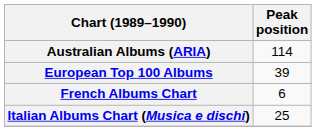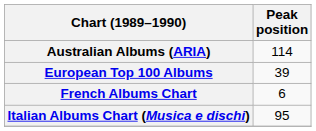Italian Albums Chart (Musica e dischi) | Peak position: 25 -> 95
